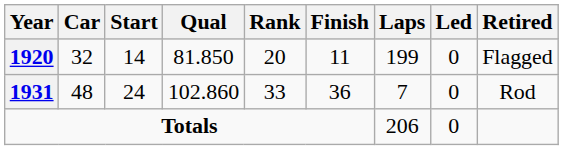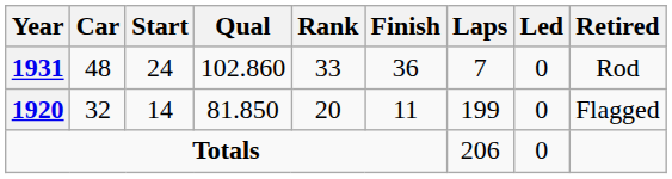rows swapped: 1920 <-> 1931
